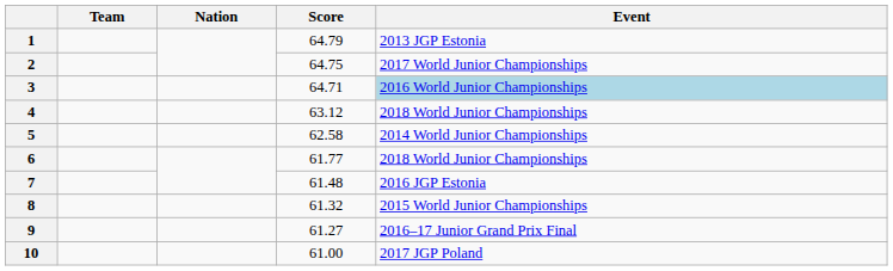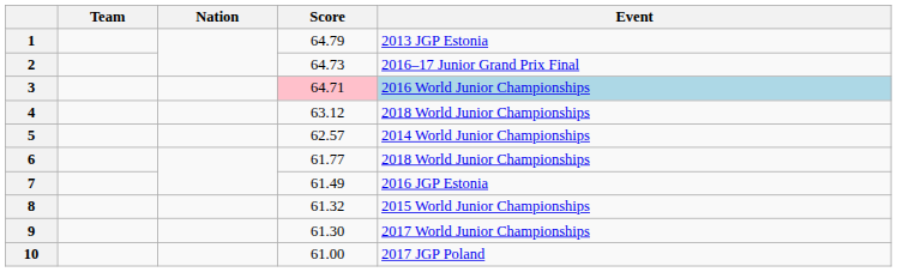2 | Score: 64.75 -> 64.73
2 | Event: 2017 World Junior Championships -> 2016–17 Junior Grand Prix Final
3 | Score: no background -> pink background
5 | Score: 62.58 -> 62.57
7 | Score: 61.48 -> 61.49
9 | Score: 61.27 -> 61.30
9 | Event: 2016–17 Junior Grand Prix Final -> 2017 World Junior Championships
